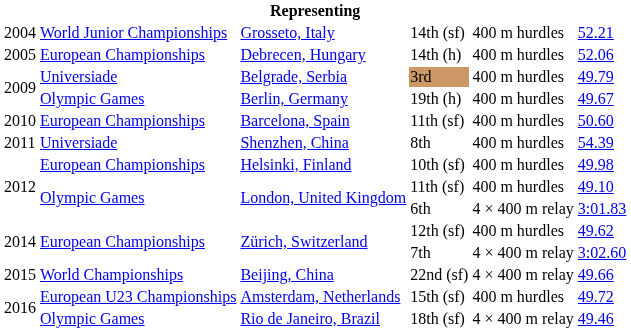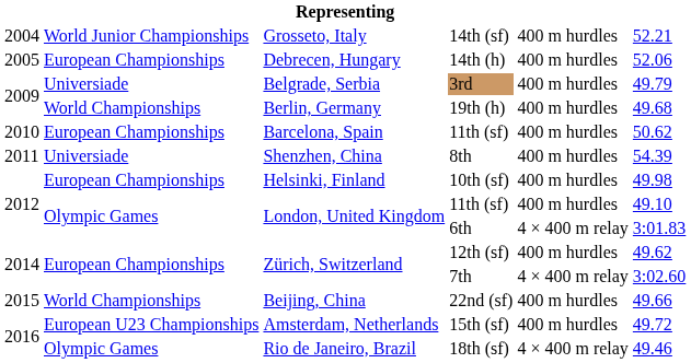19th (h) | column 2: Olympic Games -> World Championships
19th (h) | column 6: 49.67 -> 49.68
Barcelona, Spain / 11th (sf) | column 6: 50.60 -> 50.62
22nd (sf) | column 5: 4 × 400 m relay -> 400 m hurdles
